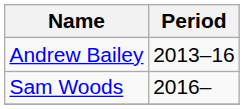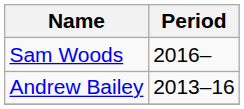rows swapped: Andrew Bailey <-> Sam Woods
